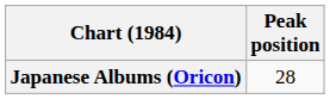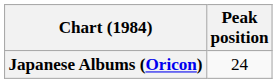Japanese Albums (Oricon) | Peak position: 28 -> 24
